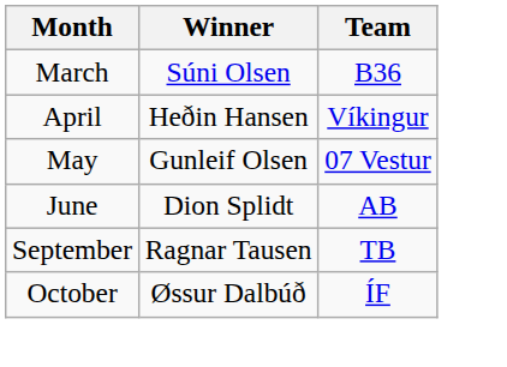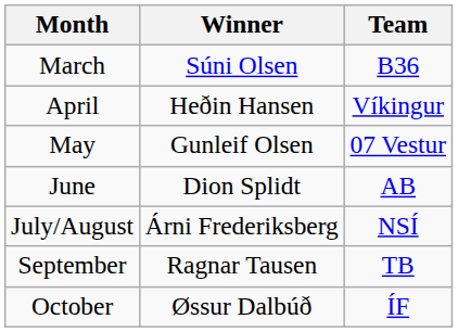+ row: July/August | Árni Frederiksberg | NSÍ
